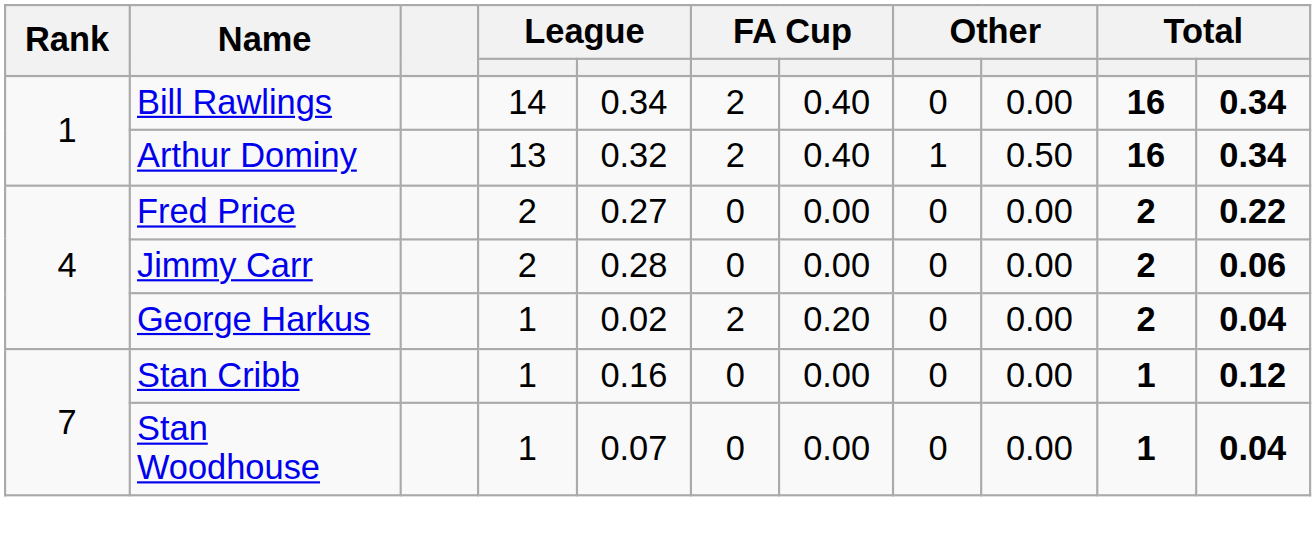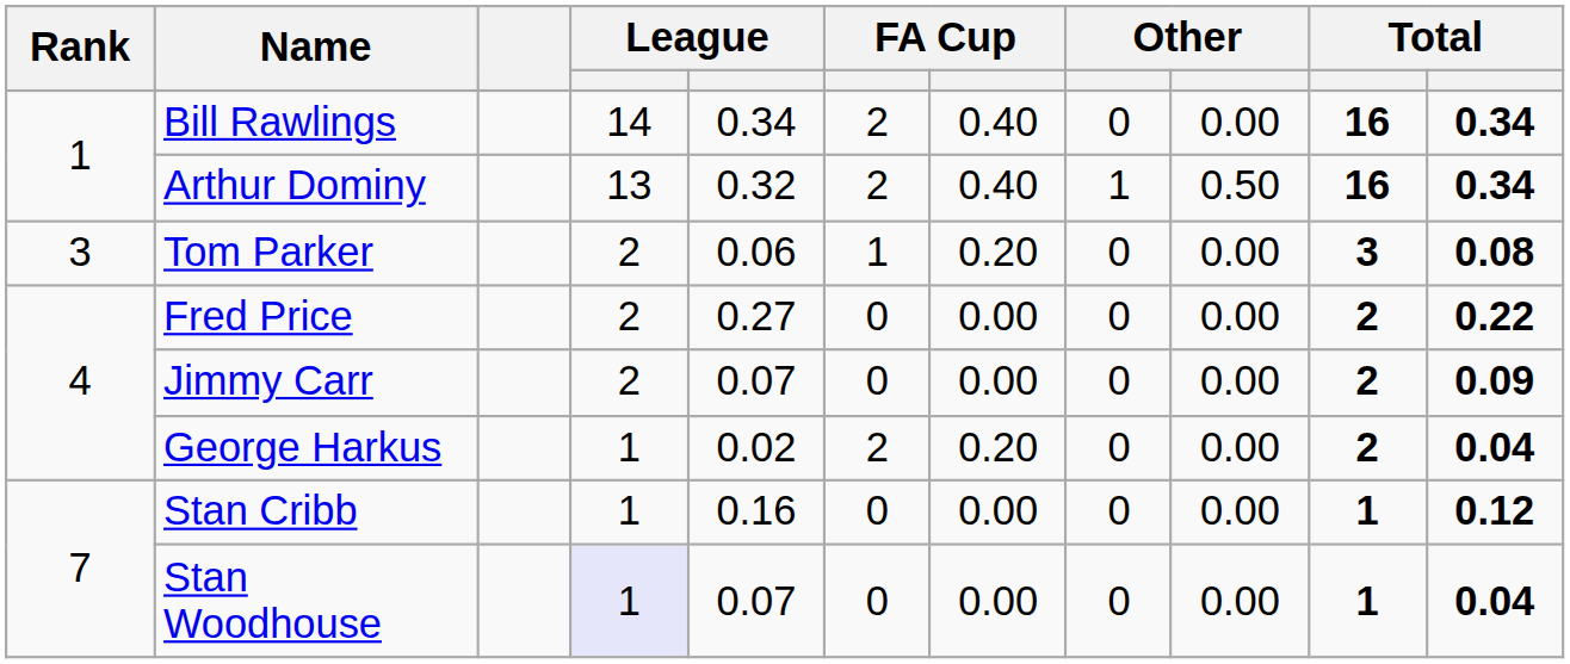+ row: 3 | Tom Parker | 2 | 0.06 | 1 | 0.20 | 0 | 0.00 | 3 | 0.08
Jimmy Carr | column 5: 0.28 -> 0.07
Jimmy Carr | column 11: 0.06 -> 0.09
Stan Woodhouse | column 4: no background -> lavender background
